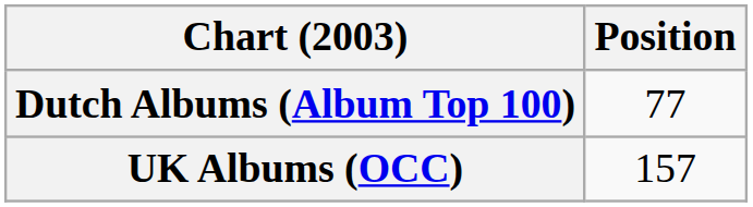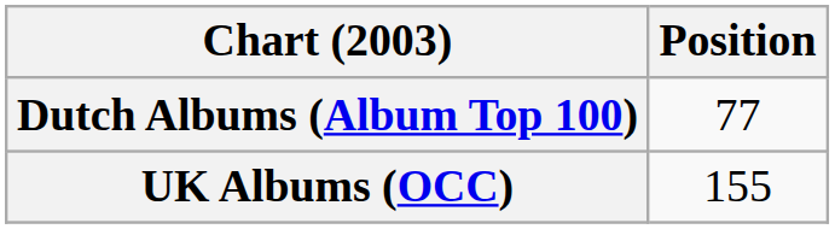UK Albums (OCC) | Position: 157 -> 155
